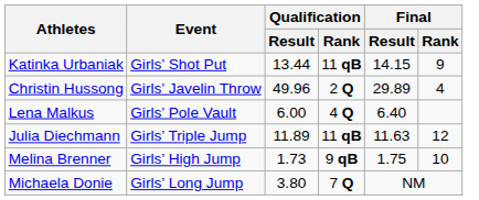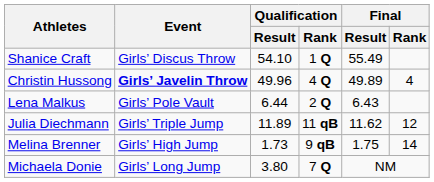- row: Katinka Urbaniak | Girls’ Shot Put | 13.44 | 11 qB | 14.15 | 9
+ row: Shanice Craft | Girls’ Discus Throw | 54.10 | 1 Q | 55.49
Christin Hussong | Event: normal -> bold
Christin Hussong | Qualification / Rank: 2 Q -> 4 Q
Christin Hussong | Final / Result: 29.89 -> 49.89
Lena Malkus | Qualification / Result: 6.00 -> 6.44
Lena Malkus | Qualification / Rank: 4 Q -> 2 Q
Lena Malkus | Final / Result: 6.40 -> 6.43
Julia Diechmann | Final / Result: 11.63 -> 11.62
Melina Brenner | Final / Rank: 10 -> 14
